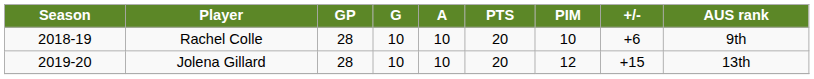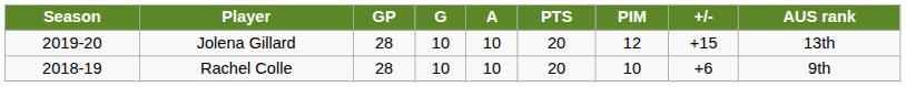rows swapped: Jolena Gillard <-> Rachel Colle
